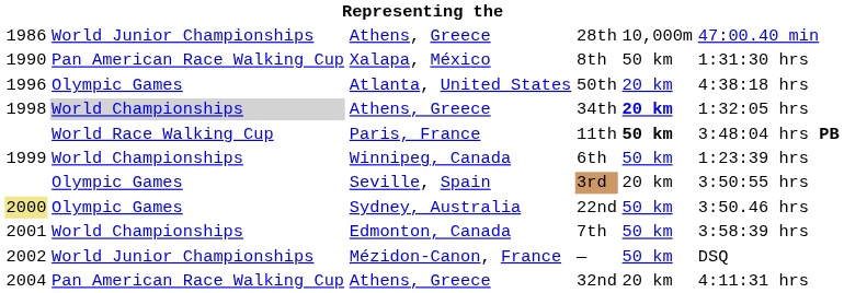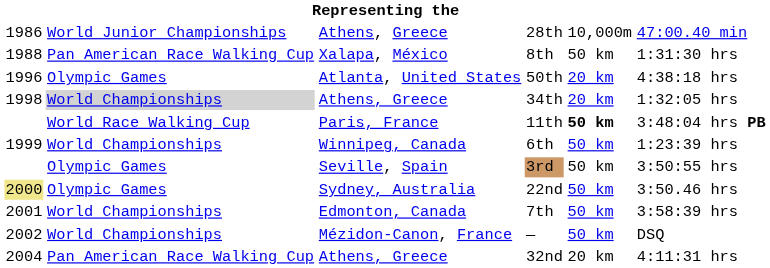8th | column 1: 1990 -> 1988
34th | column 5: bold -> normal
3rd | column 5: 20 km -> 50 km
— | column 2: World Junior Championships -> World Championships
